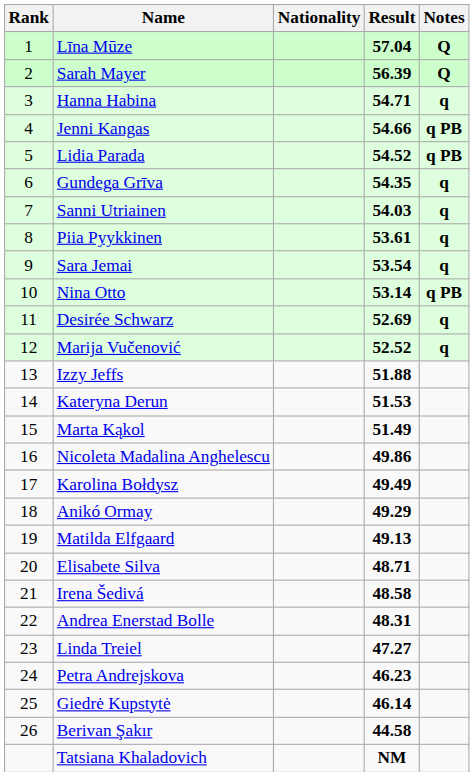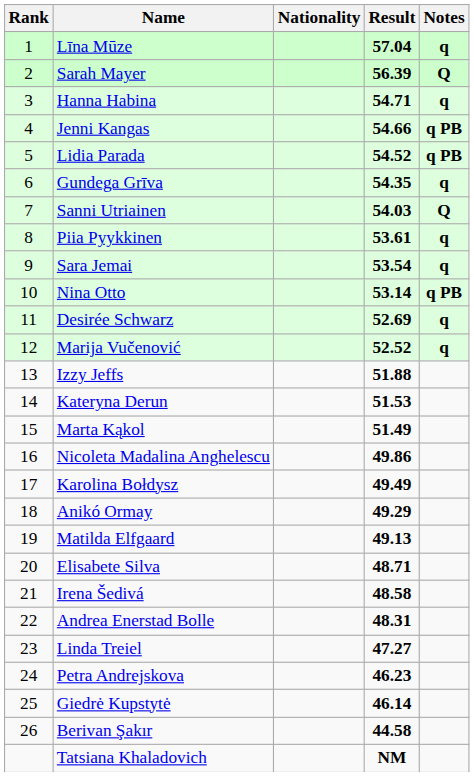Līna Mūze | Notes: Q -> q
Sanni Utriainen | Notes: q -> Q
